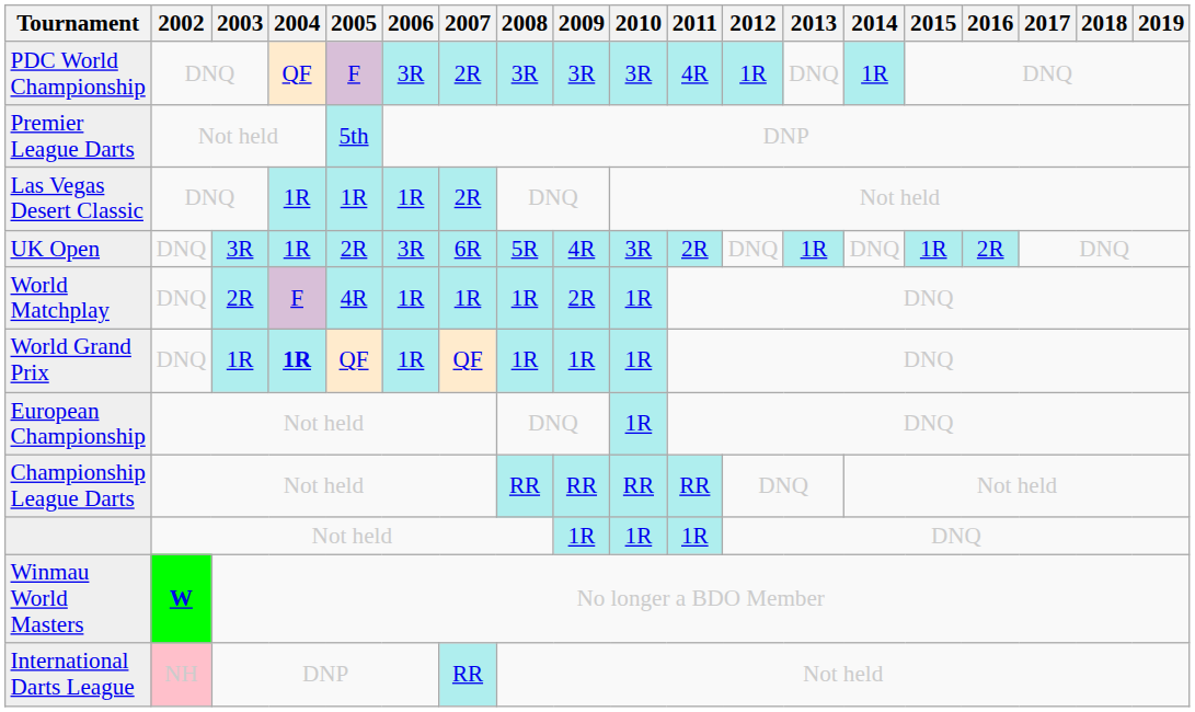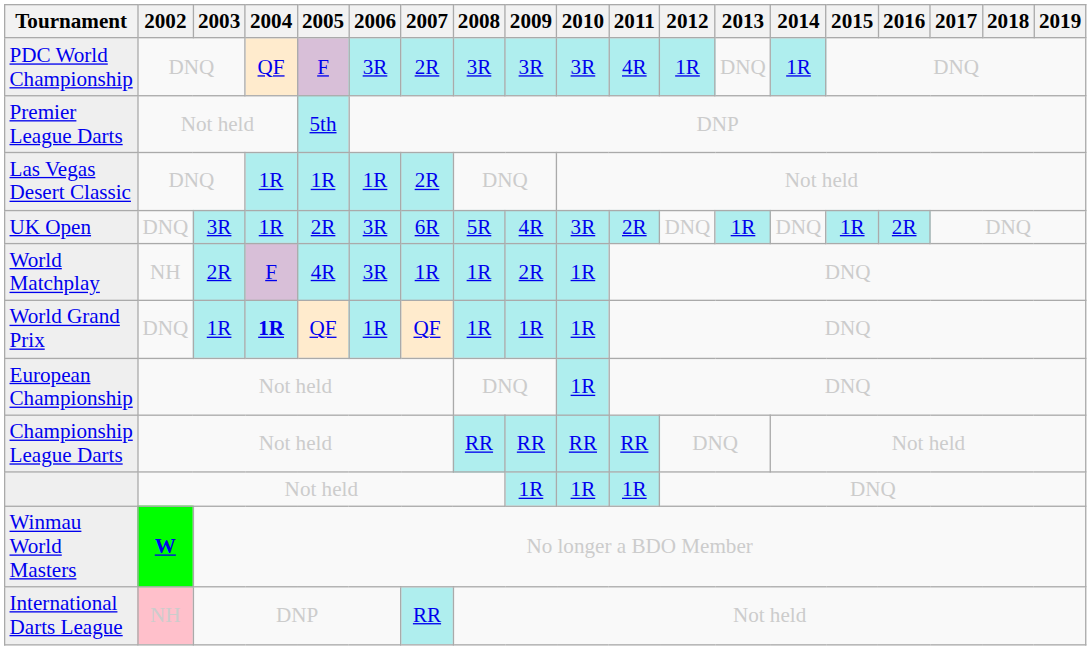World Matchplay | 2002: DNQ -> NH
World Matchplay | 2006: 1R -> 3R
